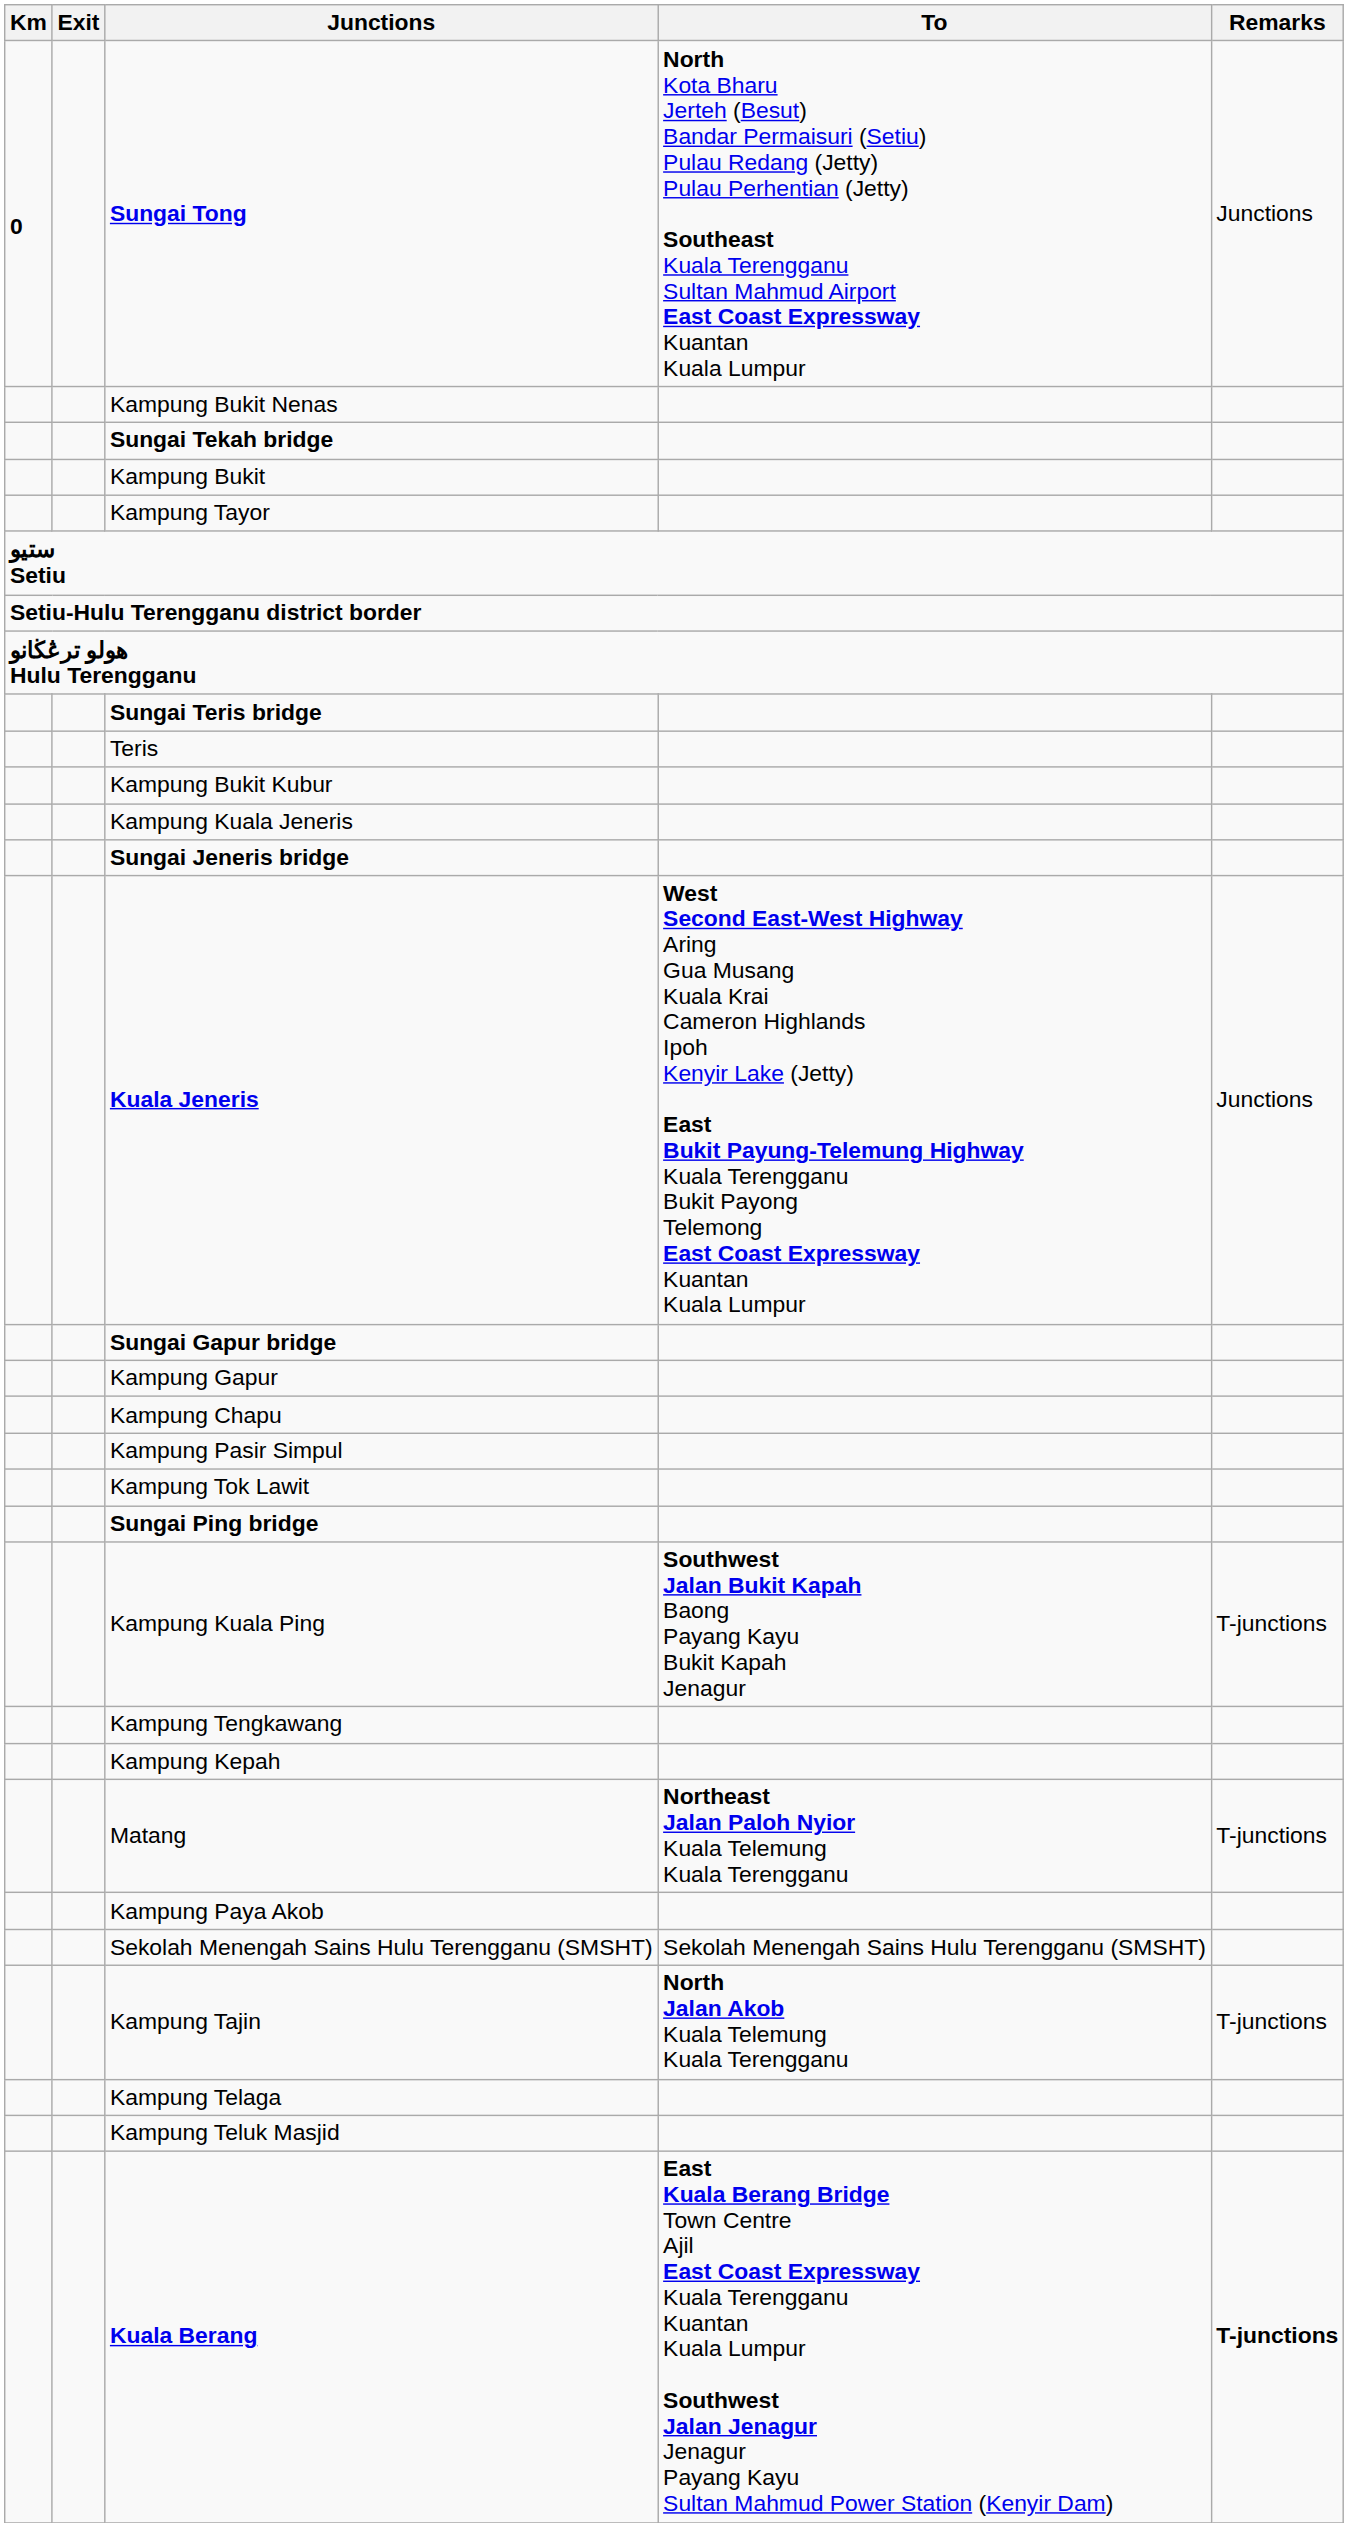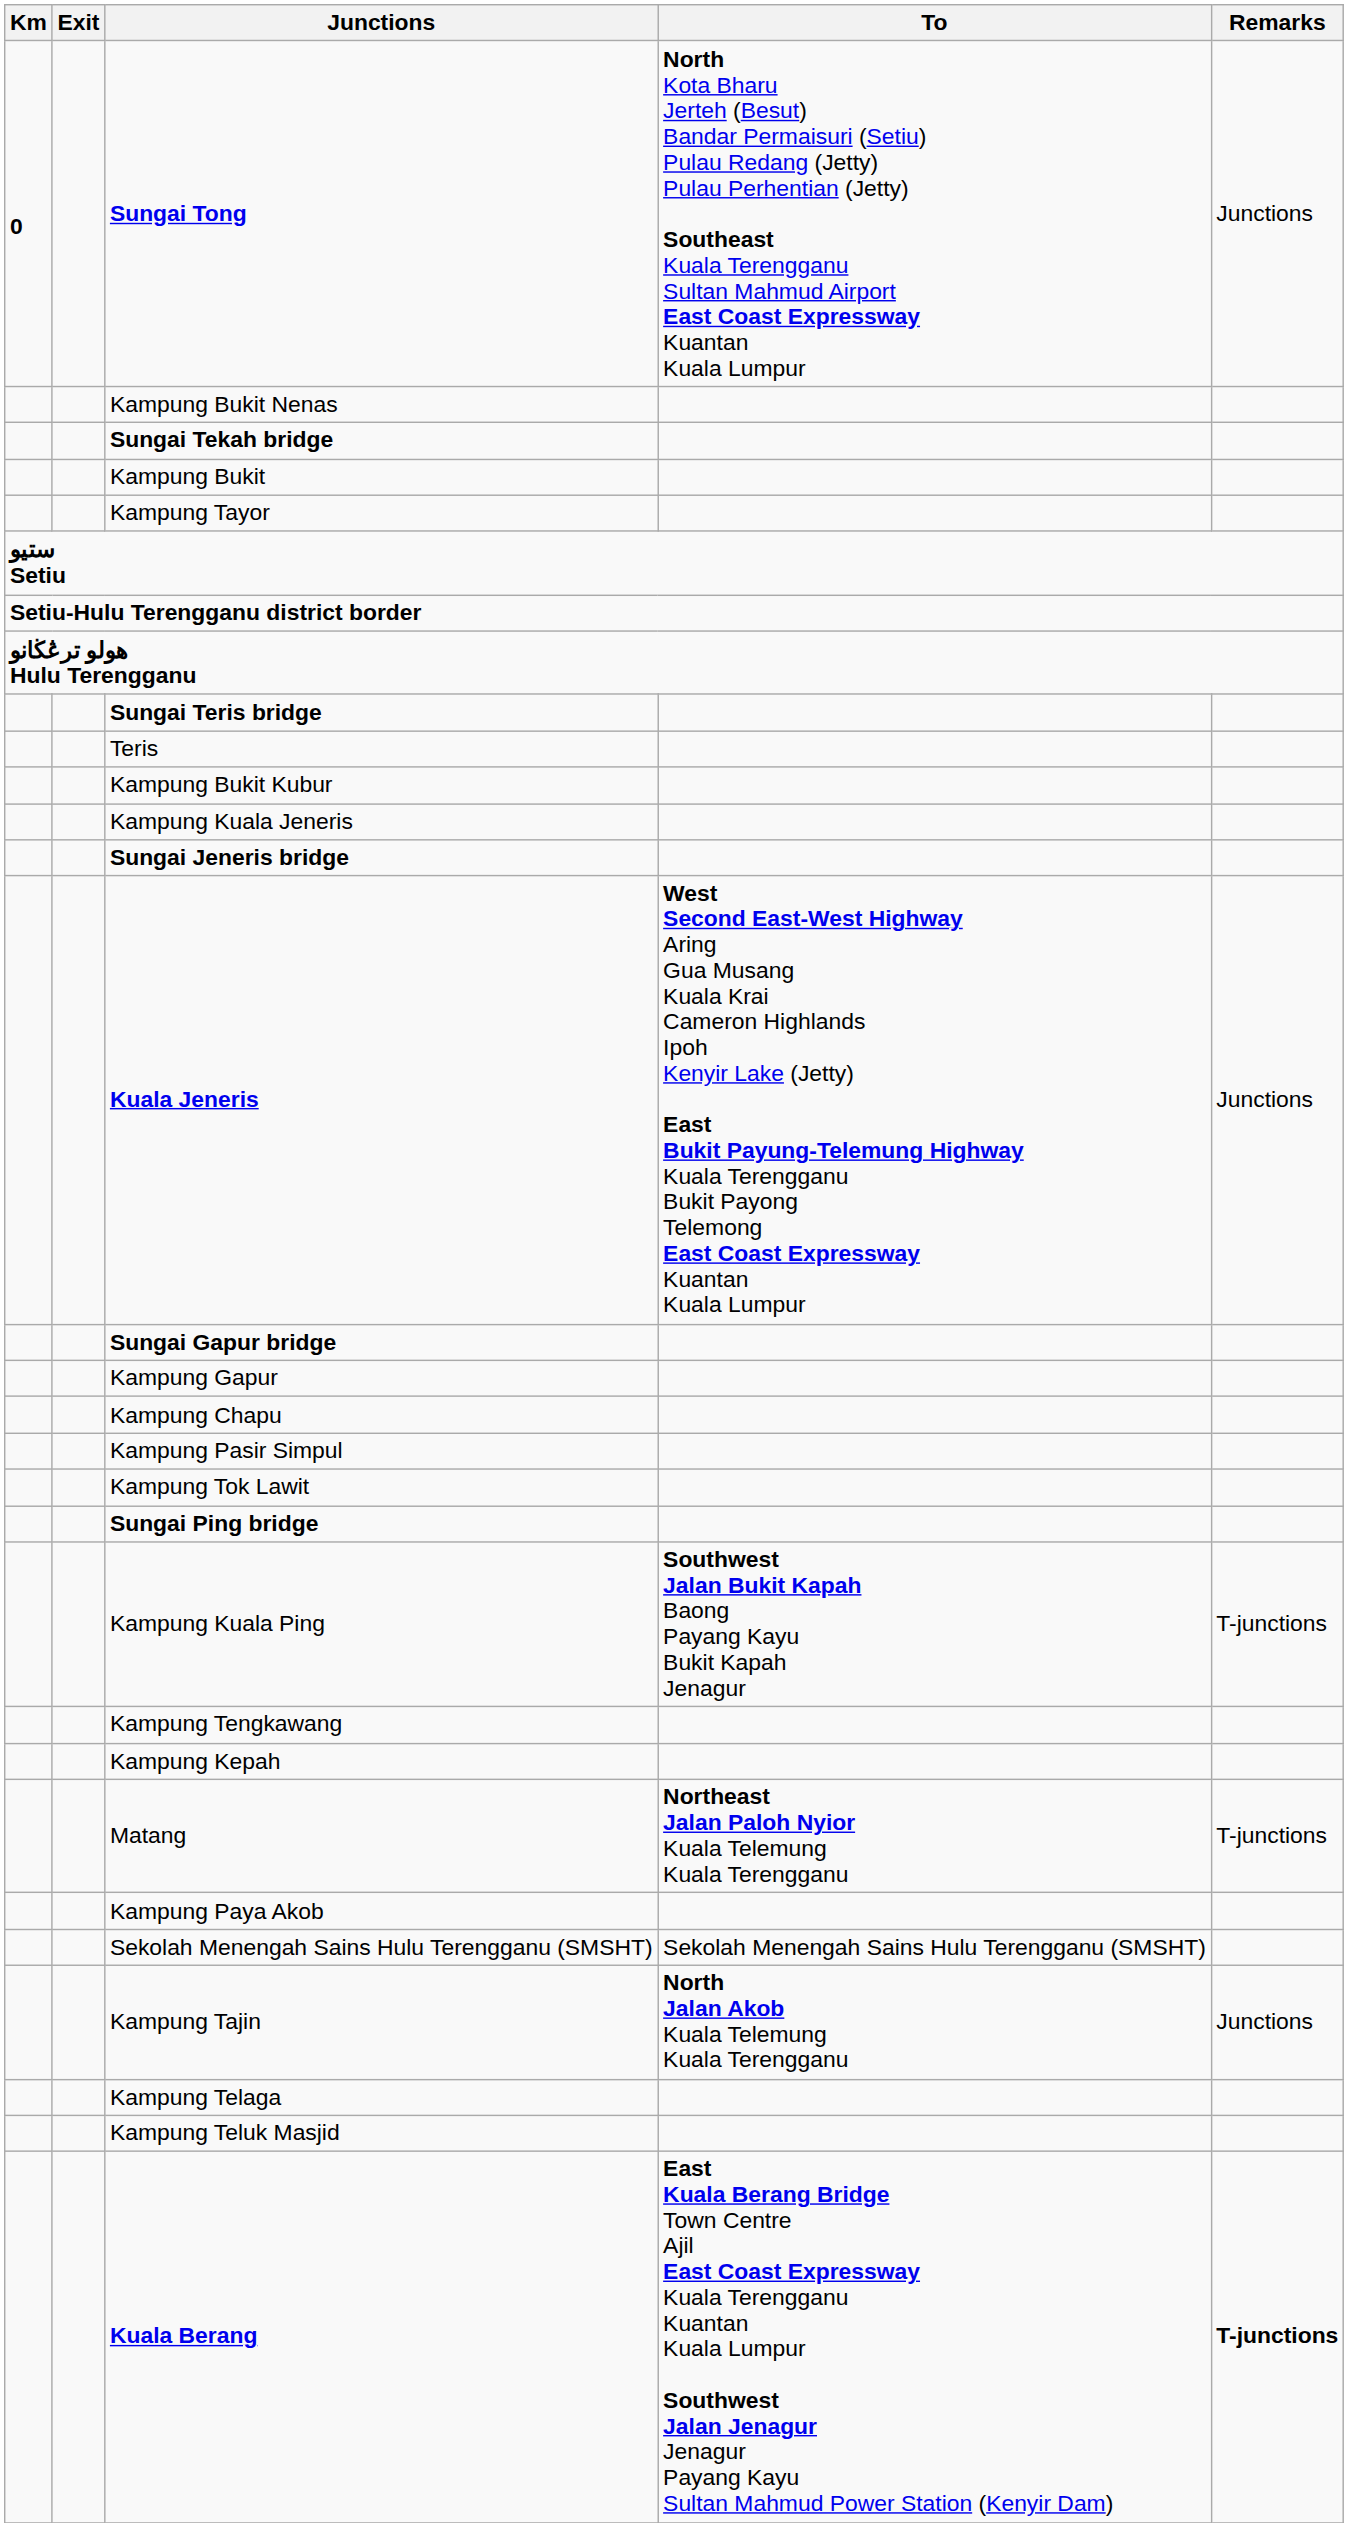Kampung Tajin | Remarks: T-junctions -> Junctions
